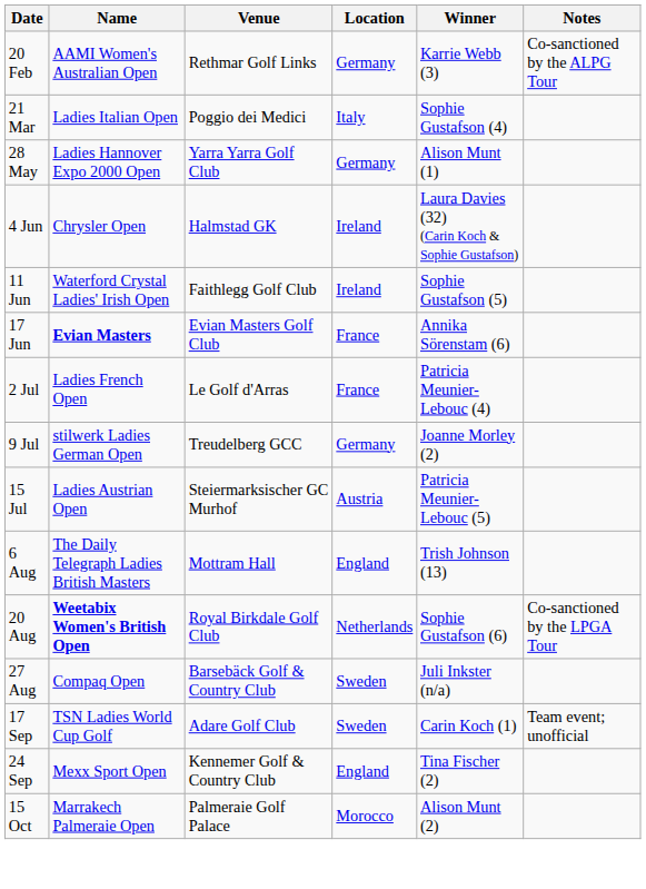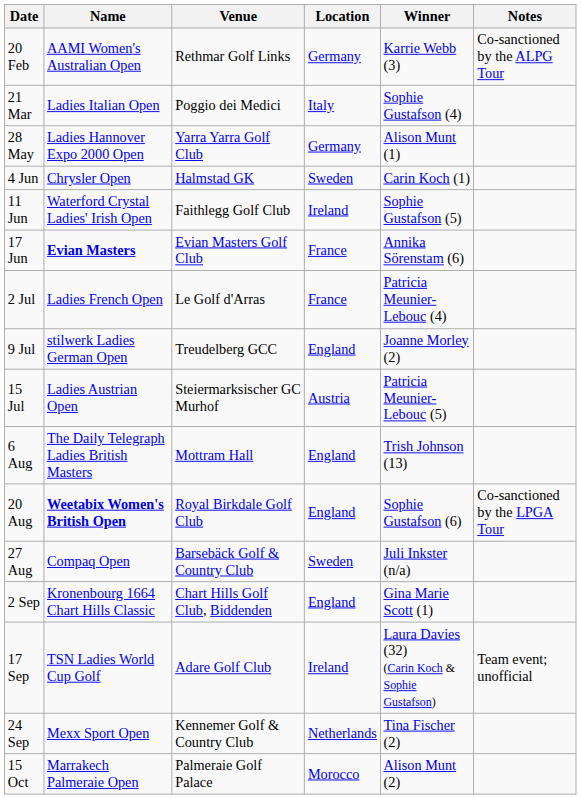4 Jun | Location: Ireland -> Sweden
4 Jun | Winner: Laura Davies (32) (Carin Koch & Sophie Gustafson) -> Carin Koch (1)
9 Jul | Location: Germany -> England
20 Aug | Location: Netherlands -> England
+ row: 2 Sep | Kronenbourg 1664 Chart Hills Classic | Chart Hills Golf Club, Biddenden | England | Gina Marie Scott (1)
17 Sep | Location: Sweden -> Ireland
17 Sep | Winner: Carin Koch (1) -> Laura Davies (32) (Carin Koch & Sophie Gustafson)
24 Sep | Location: England -> Netherlands
